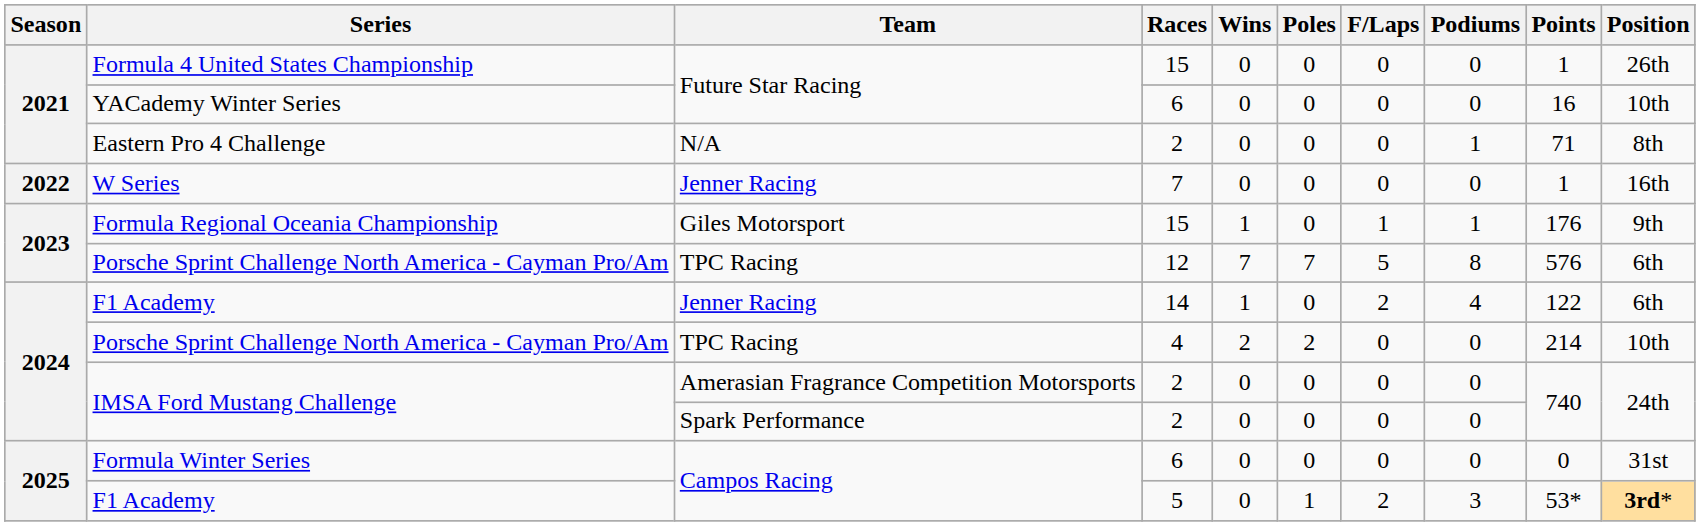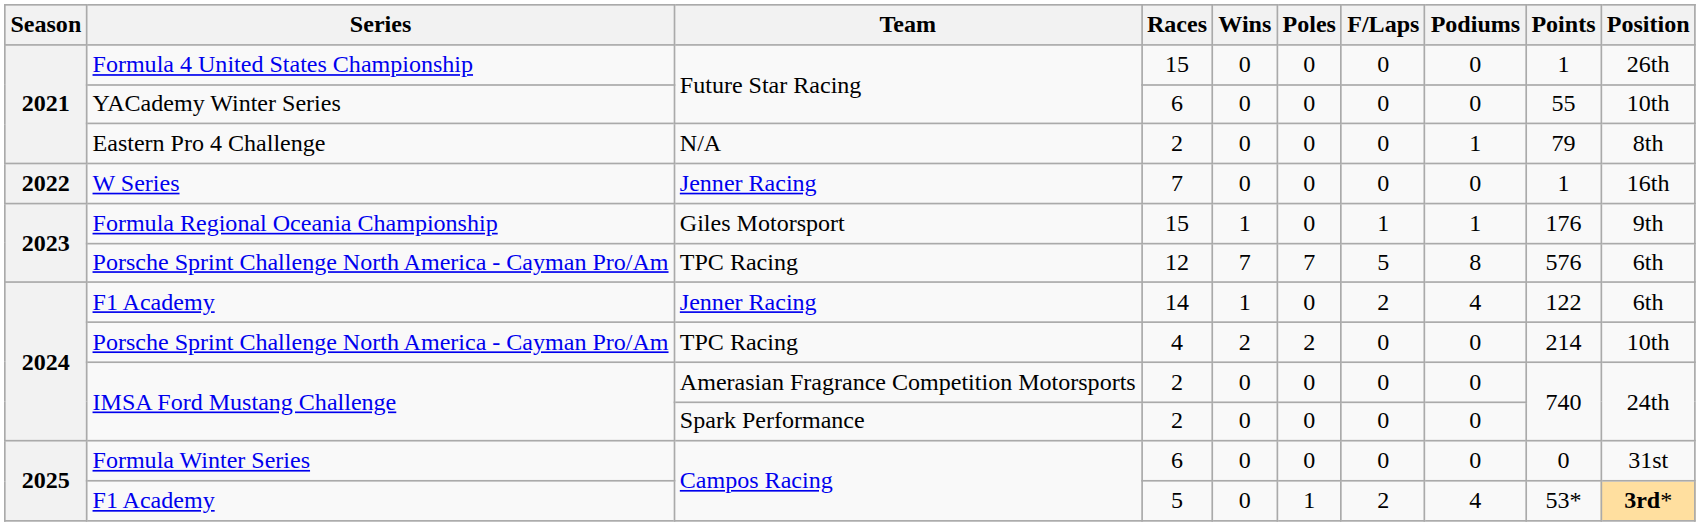YACademy Winter Series | Points: 16 -> 55
Eastern Pro 4 Challenge | Points: 71 -> 79
F1 Academy / 5 | Podiums: 3 -> 4
